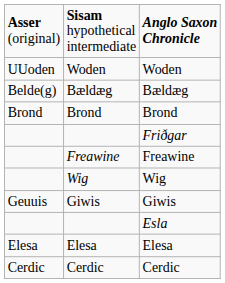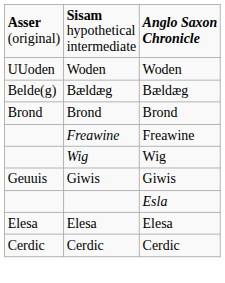- row: Friðgar
